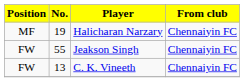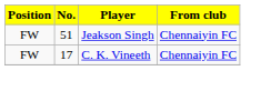- row: MF | 19 | Halicharan Narzary | Chennaiyin FC
Jeakson Singh | No.: 55 -> 51
C. K. Vineeth | No.: 13 -> 17
